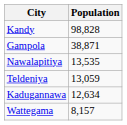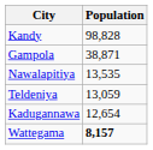Kadugannawa | Population: 12,634 -> 12,654
Wattegama | Population: normal -> bold
